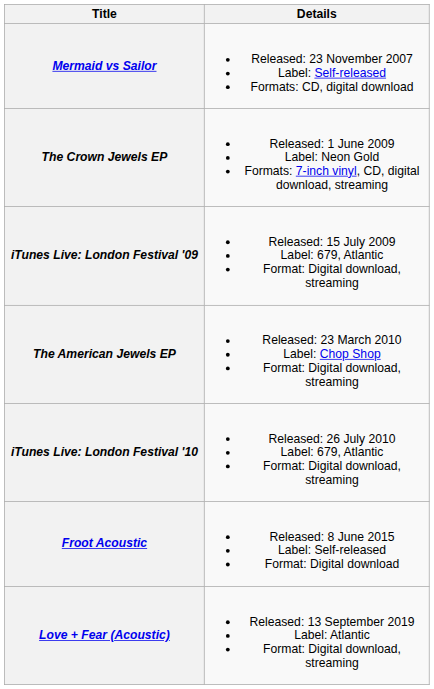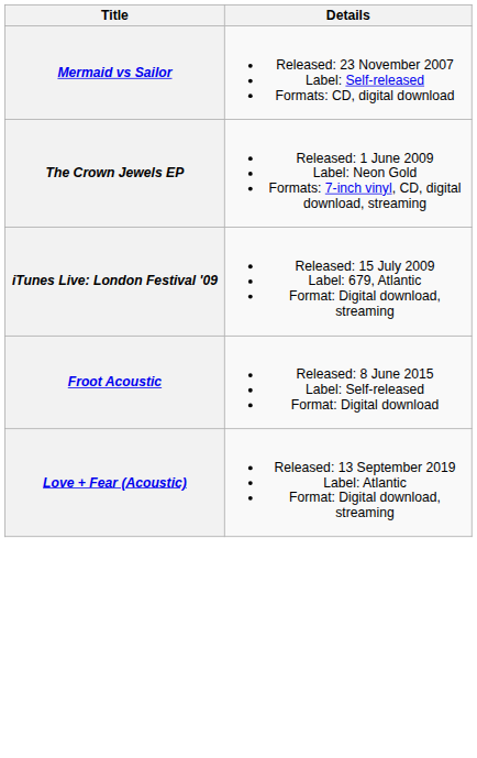- row: The American Jewels EP | Released: 23 March 2010 Label: Chop Shop Format: Digital download, streaming
- row: iTunes Live: London Festival '10 | Released: 26 July 2010 Label: 679, Atlantic Format: Digital download, streaming
